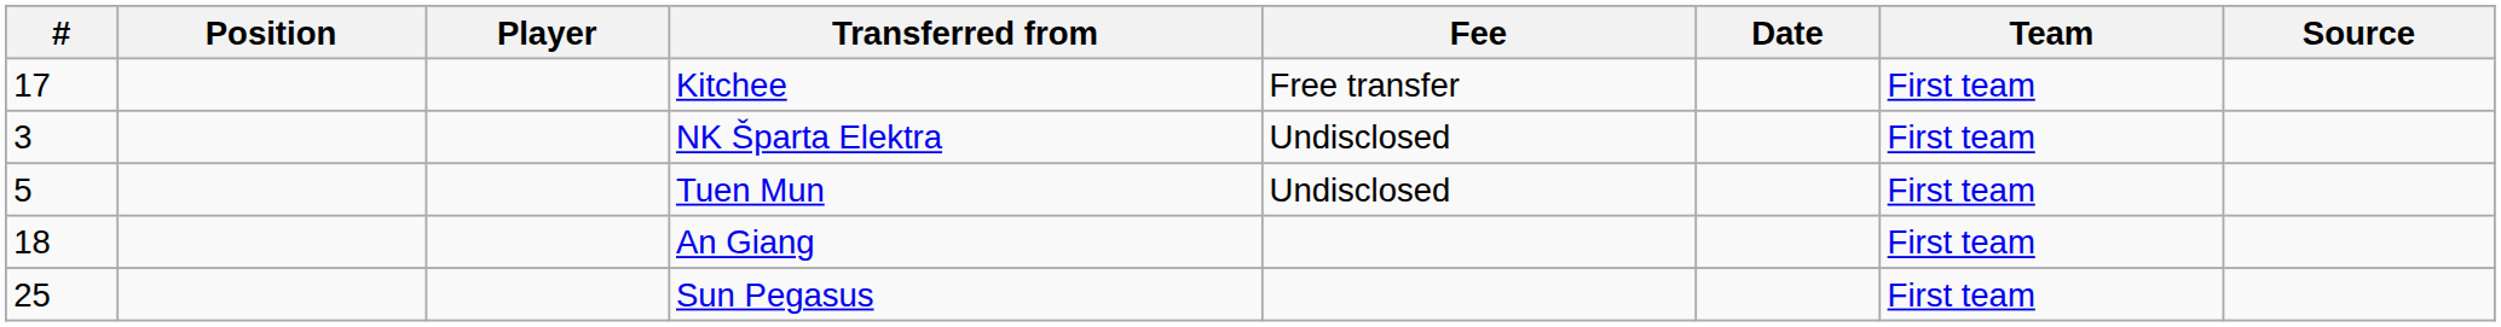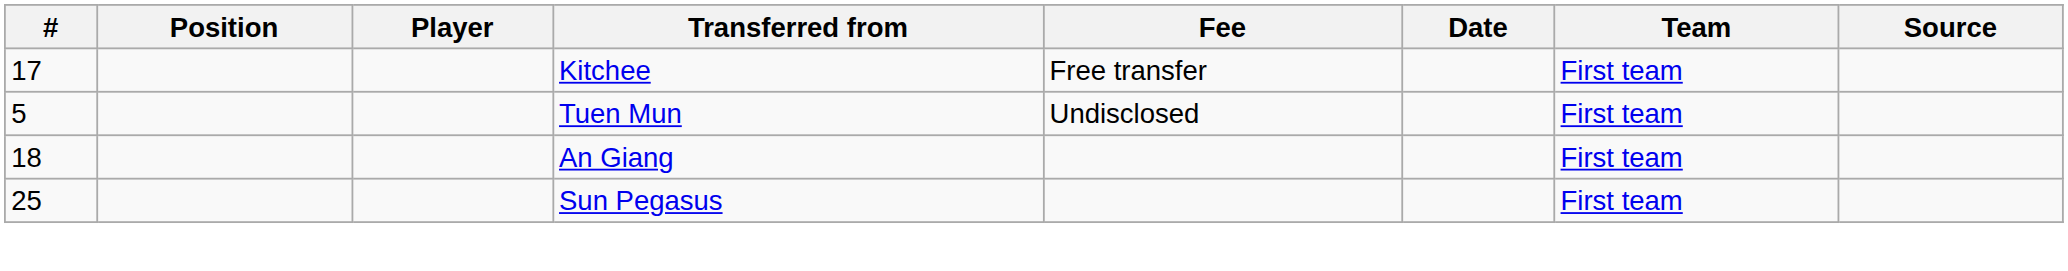- row: 3 | NK Šparta Elektra | Undisclosed | First team
